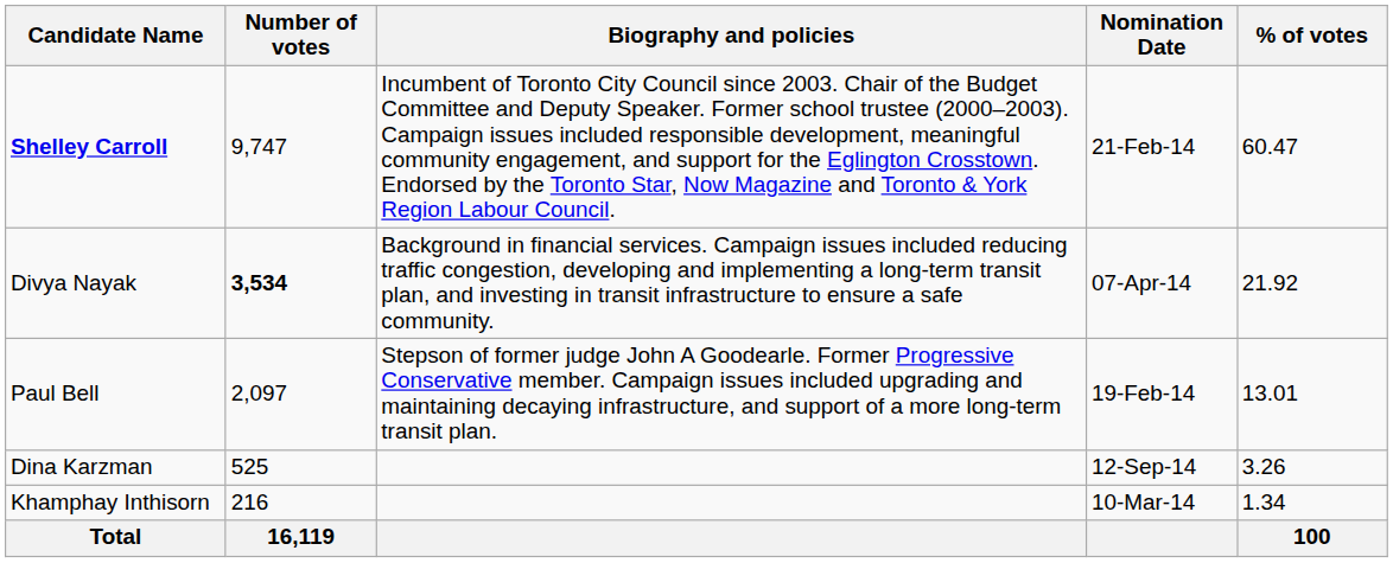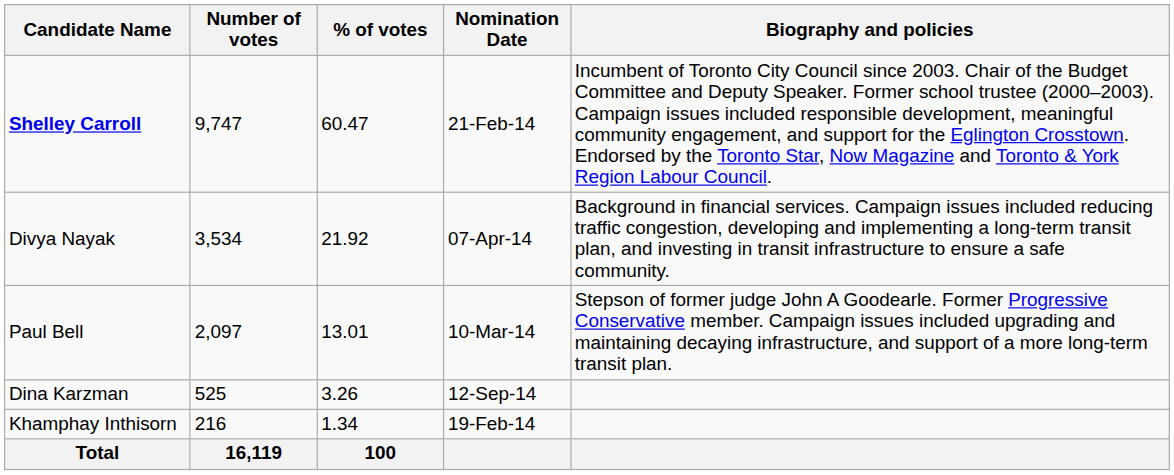columns swapped: % of votes <-> Biography and policies
Divya Nayak | Number of votes: bold -> normal
Paul Bell | Nomination Date: 19-Feb-14 -> 10-Mar-14
Khamphay Inthisorn | Nomination Date: 10-Mar-14 -> 19-Feb-14
